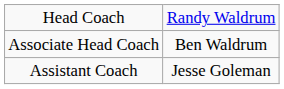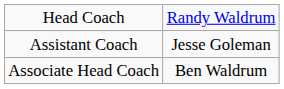rows swapped: Associate Head Coach <-> Assistant Coach
